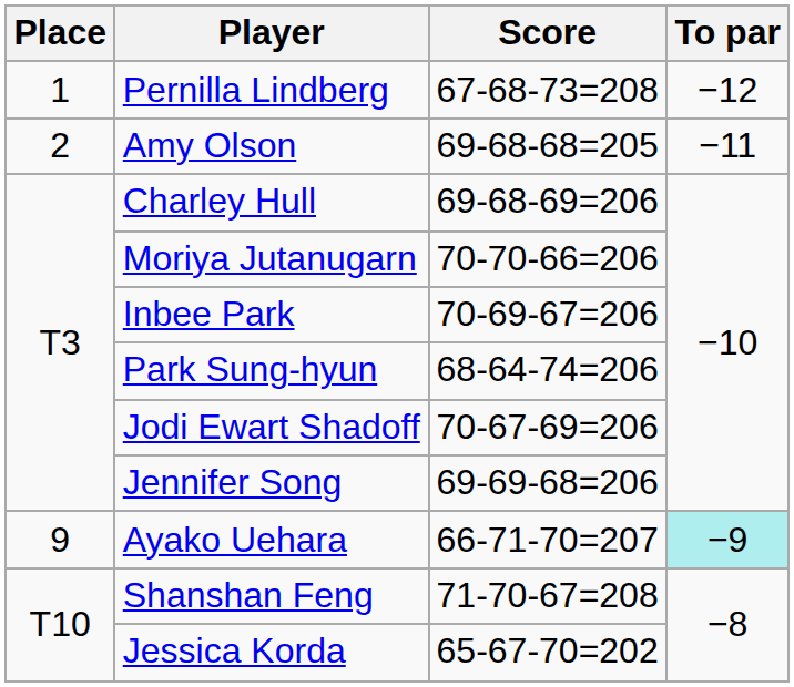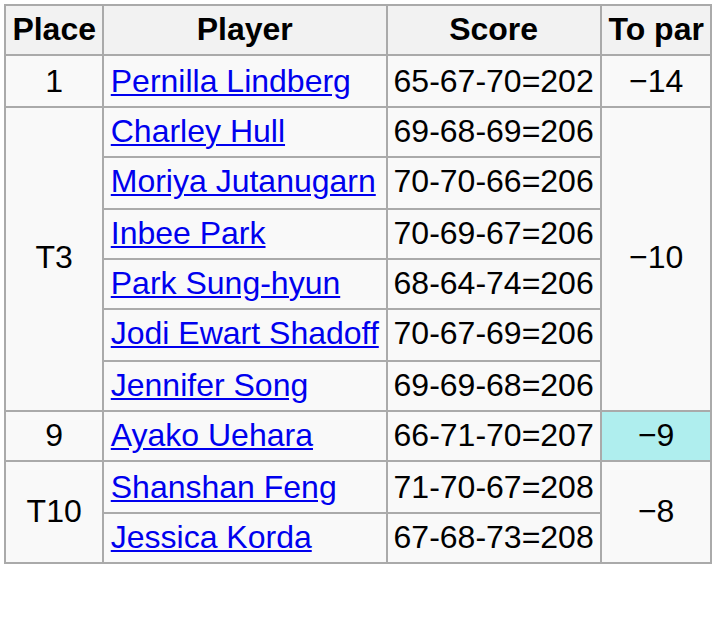Pernilla Lindberg | Score: 67-68-73=208 -> 65-67-70=202
Pernilla Lindberg | To par: −12 -> −14
- row: 2 | Amy Olson | 69-68-68=205 | −11
Jessica Korda | Score: 65-67-70=202 -> 67-68-73=208
